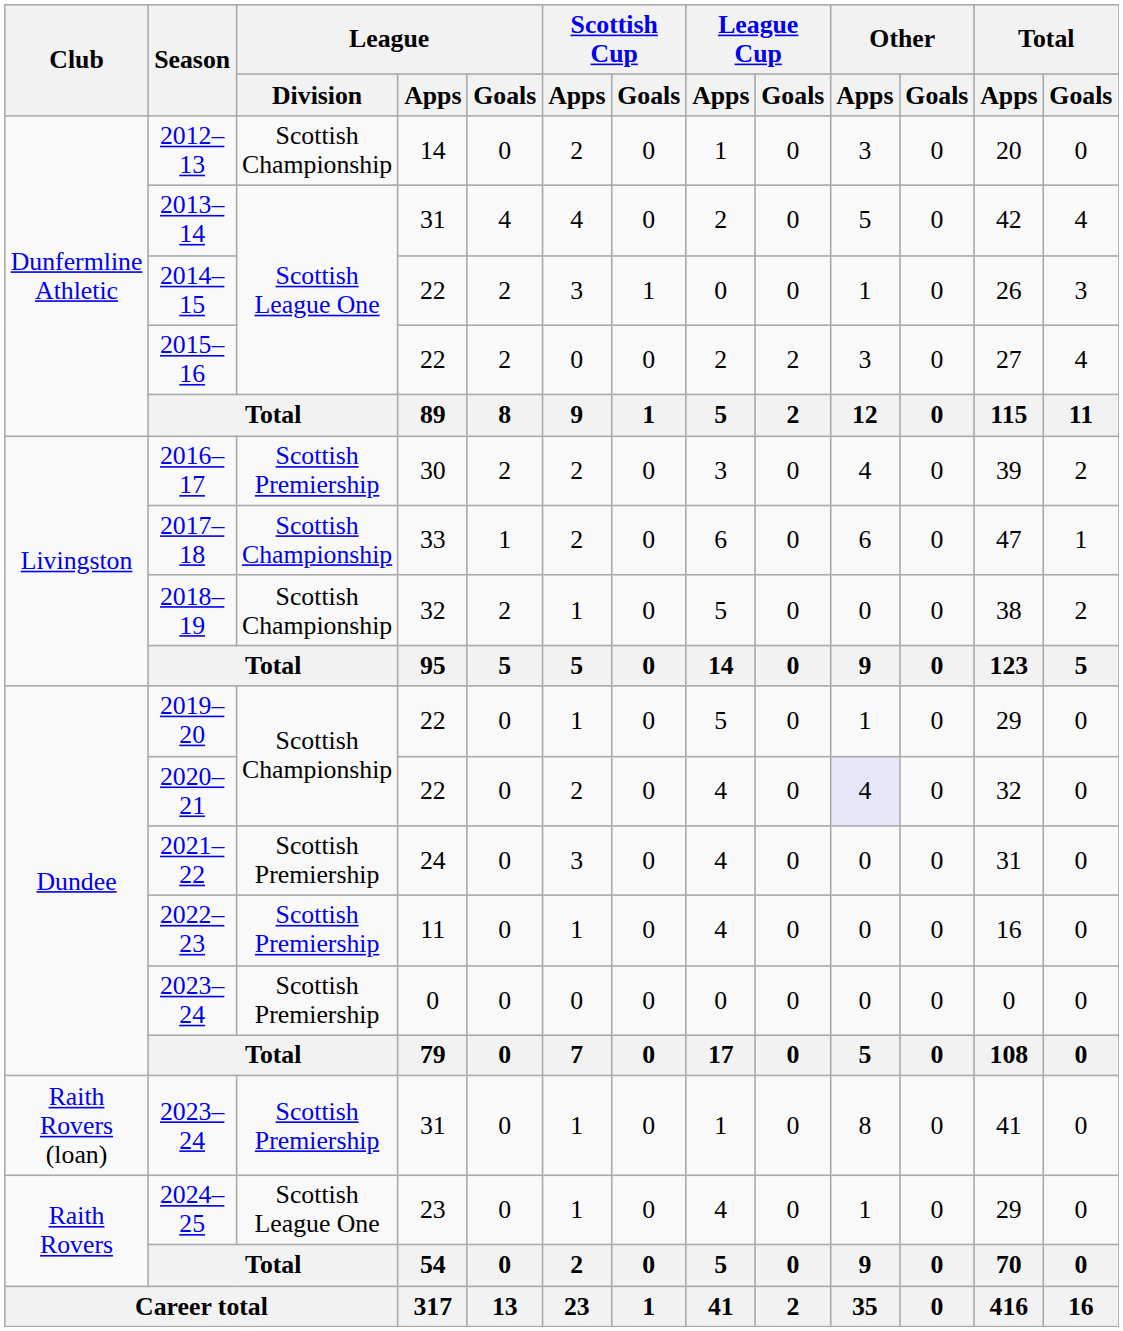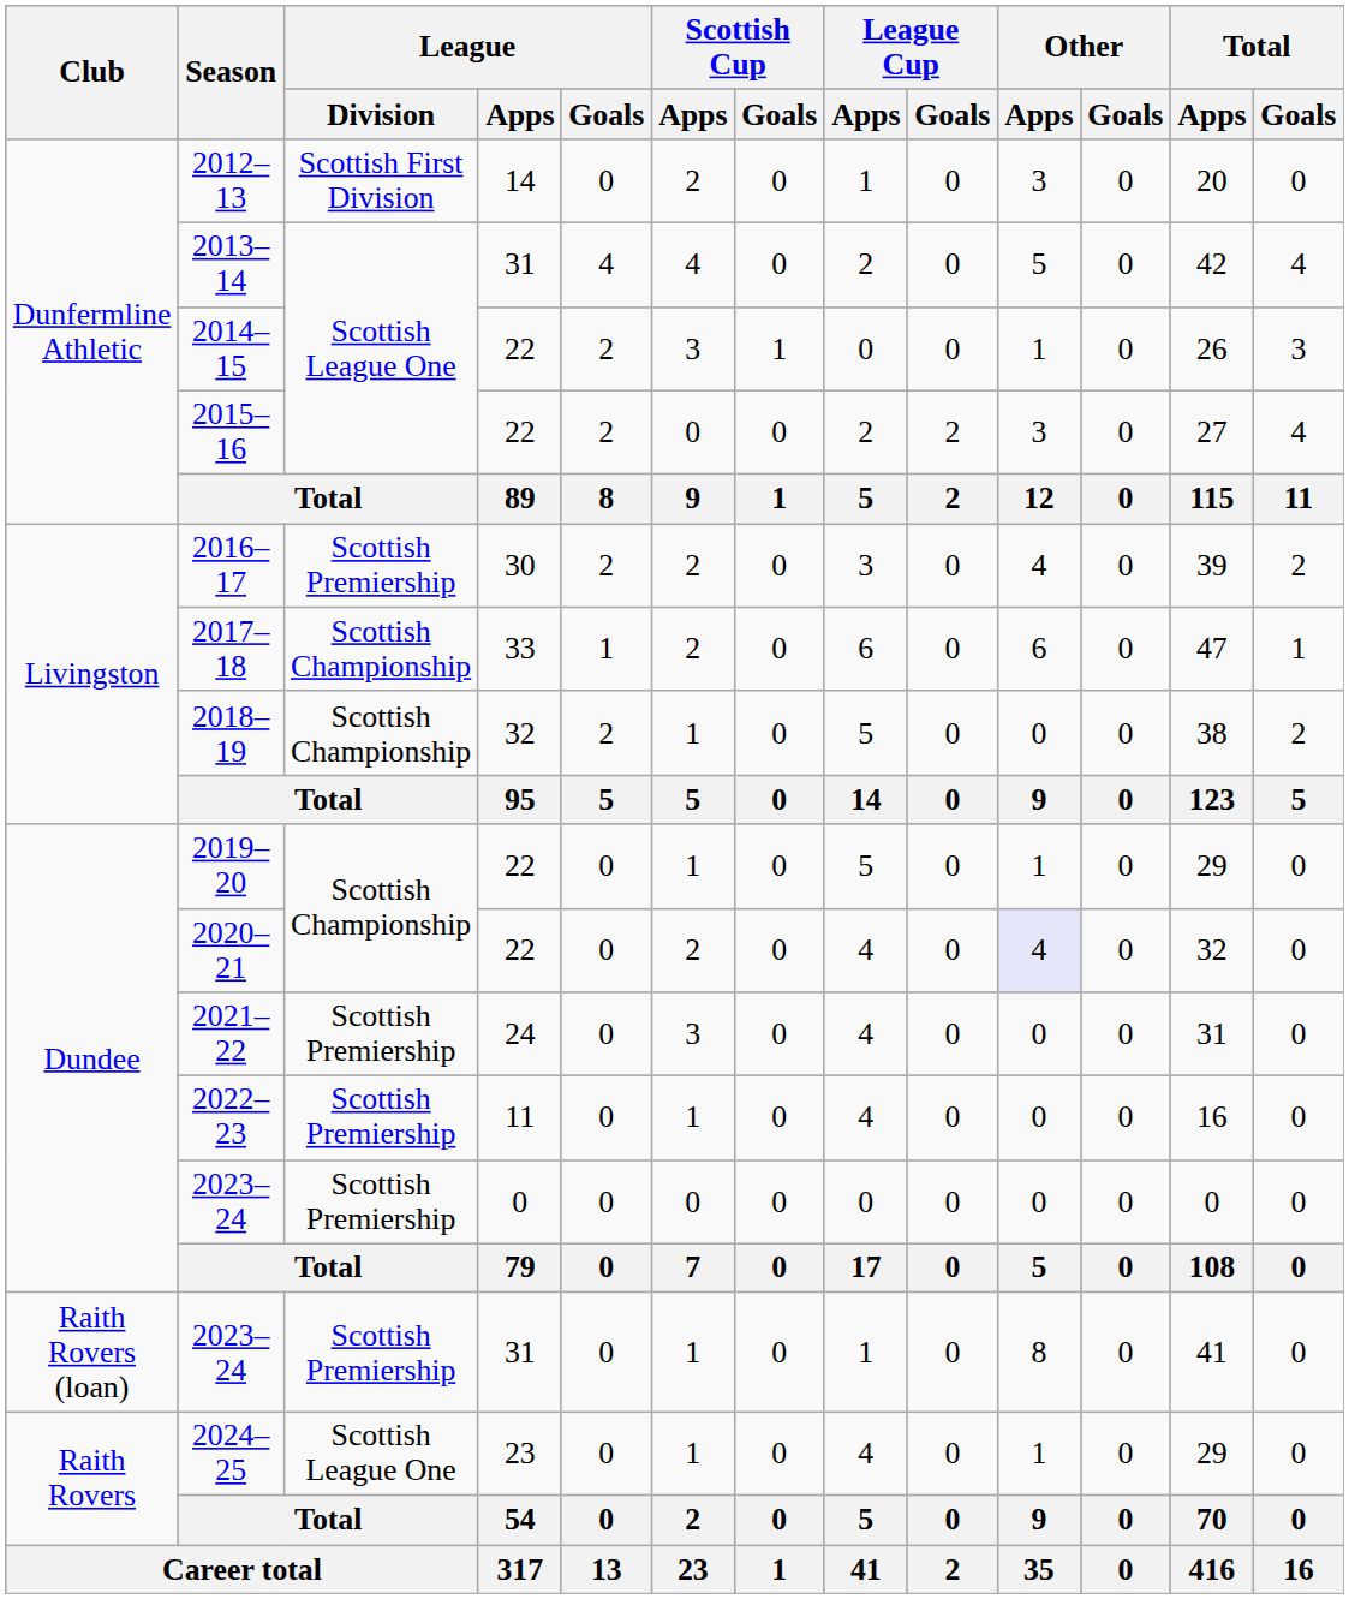2012–13 | League / Division: Scottish Championship -> Scottish First Division
